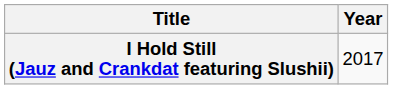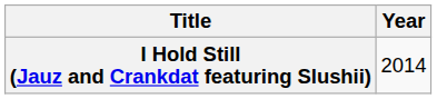I Hold Still (Jauz and Crankdat featuring Slushii) | Year: 2017 -> 2014
